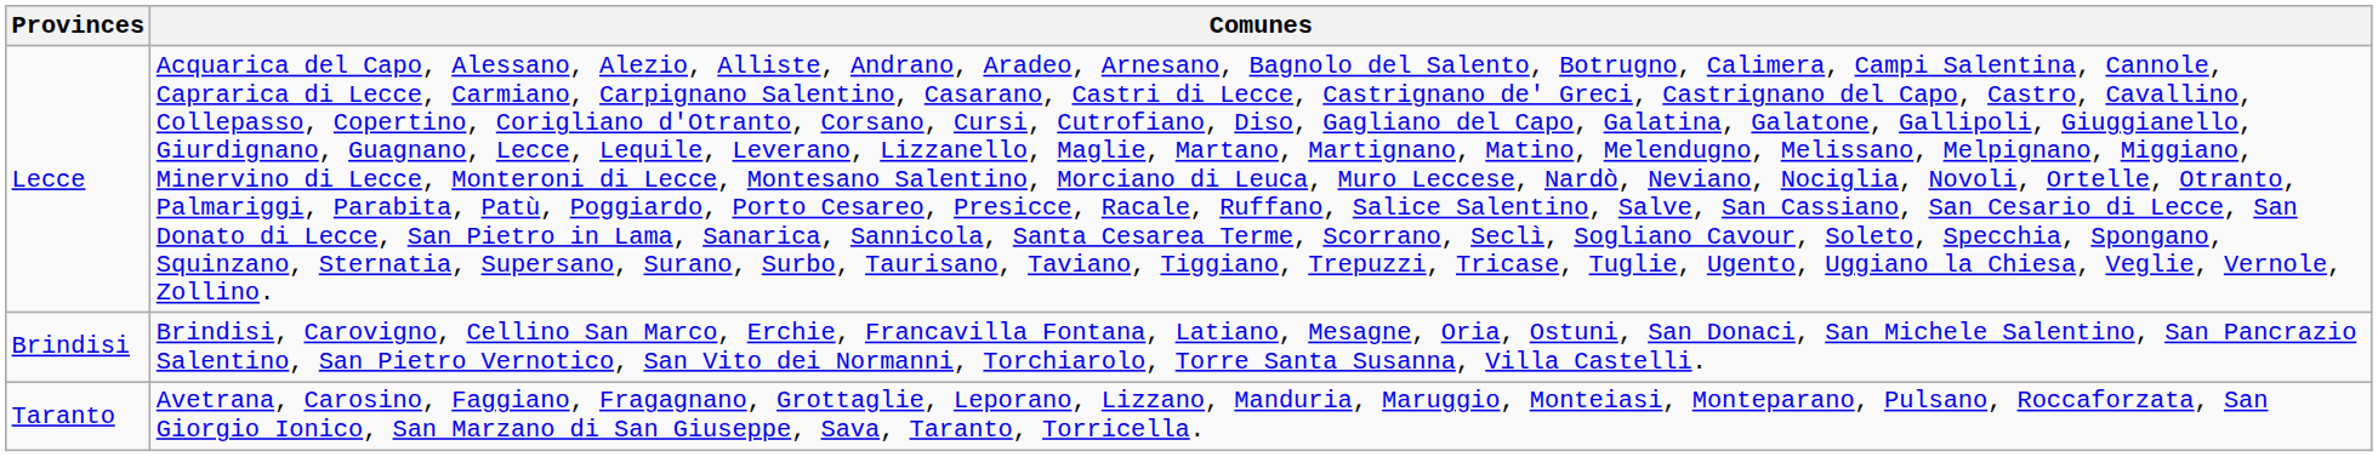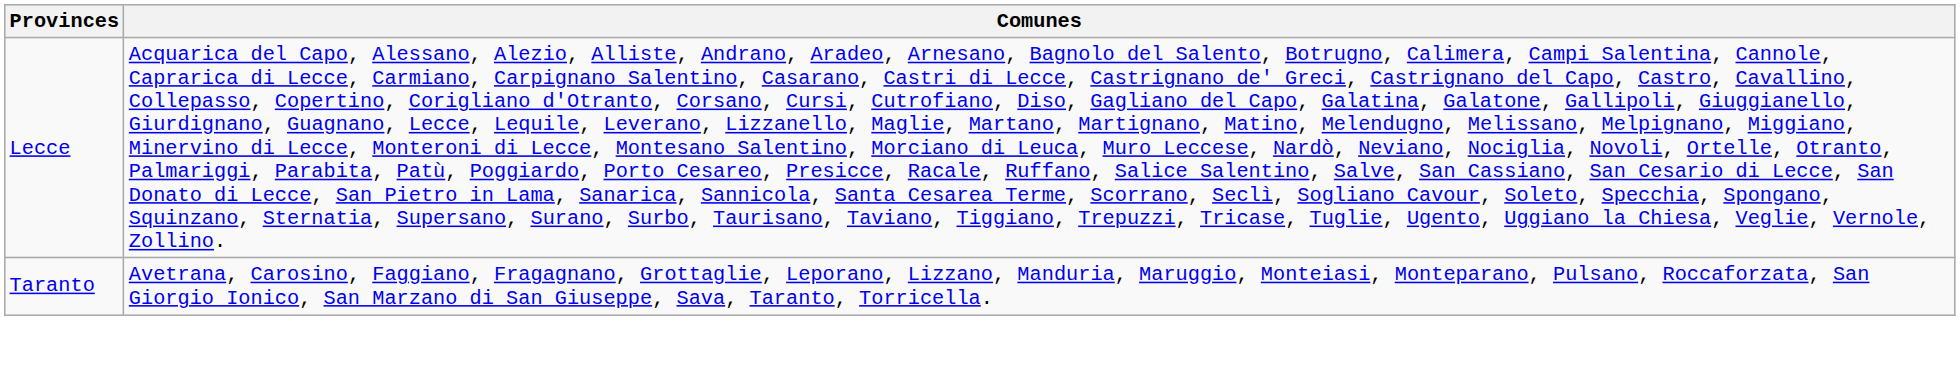- row: Brindisi | Brindisi, Carovigno, Cellino San Marco, Erchie, Francavilla Fontana, Latiano, Mesagne, Oria, Ostuni, San Donaci, San Michele Salentino, San Pancrazio Salentino, San Pietro Vernotico, San Vito dei Normanni, Torchiarolo, Torre Santa Susanna, Villa Castelli.
